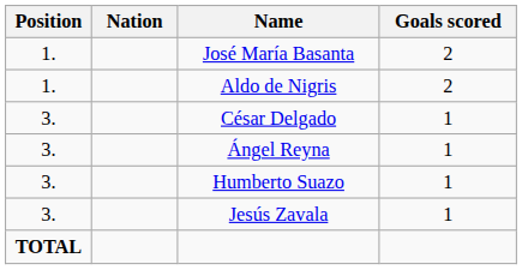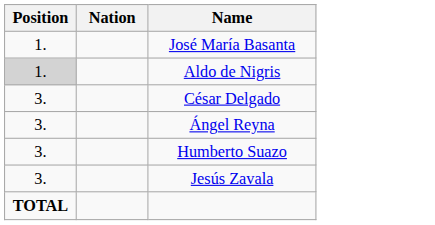- column: Goals scored | 2 | 2 | 1 | 1 | 1 | 1
Aldo de Nigris | Position: no background -> lightgrey background
